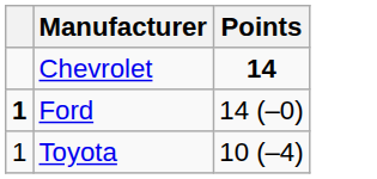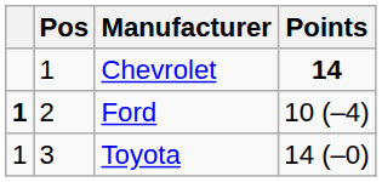+ column: Pos | 1 | 2 | 3
Ford | Points: 14 (–0) -> 10 (–4)
Toyota | Points: 10 (–4) -> 14 (–0)
